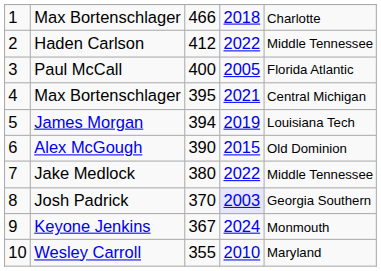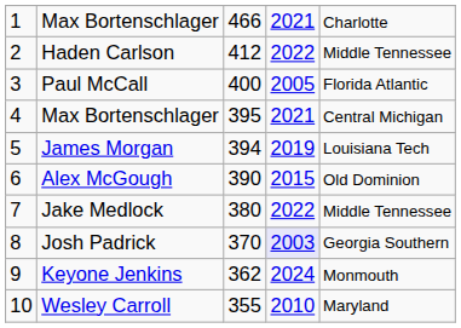1 / Max Bortenschlager | column 4: 2018 -> 2021
Keyone Jenkins | column 3: 367 -> 362
